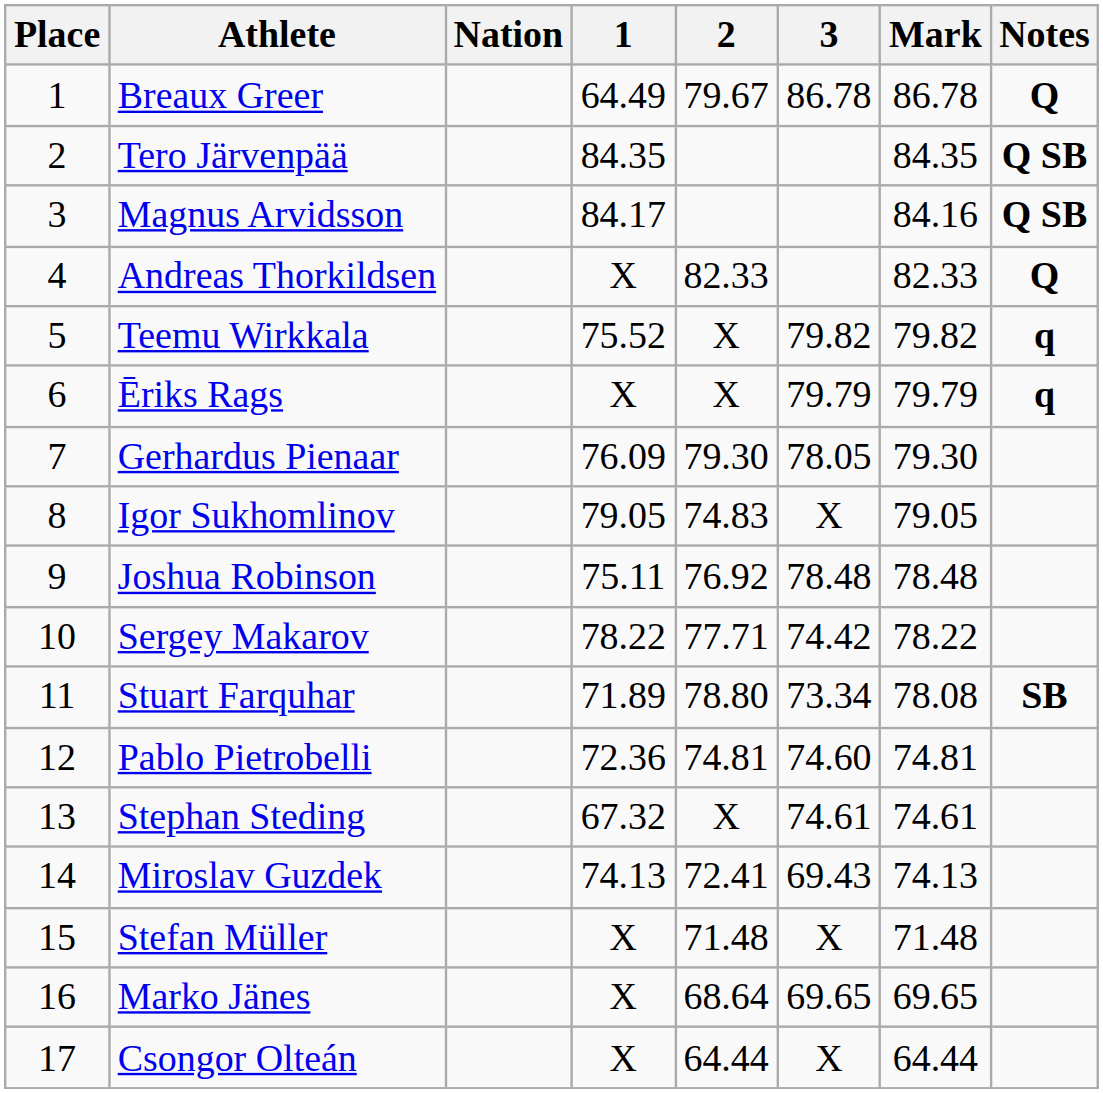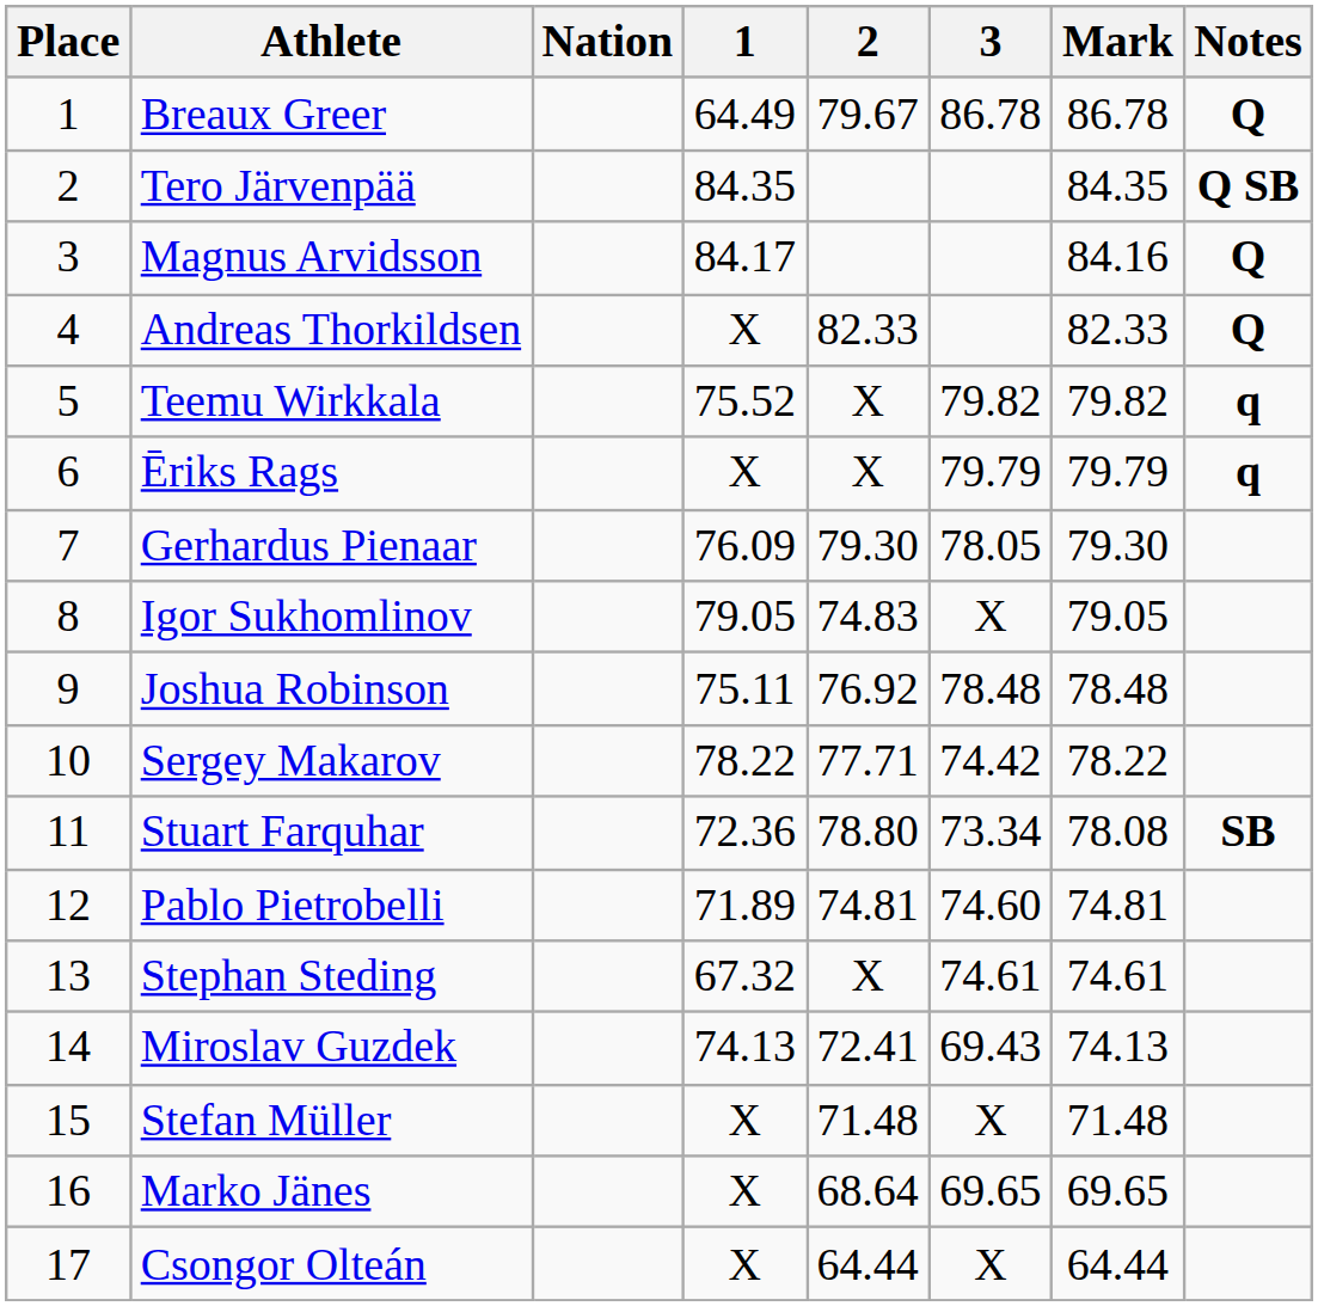Magnus Arvidsson | Notes: Q SB -> Q
Stuart Farquhar | 1: 71.89 -> 72.36
Pablo Pietrobelli | 1: 72.36 -> 71.89
